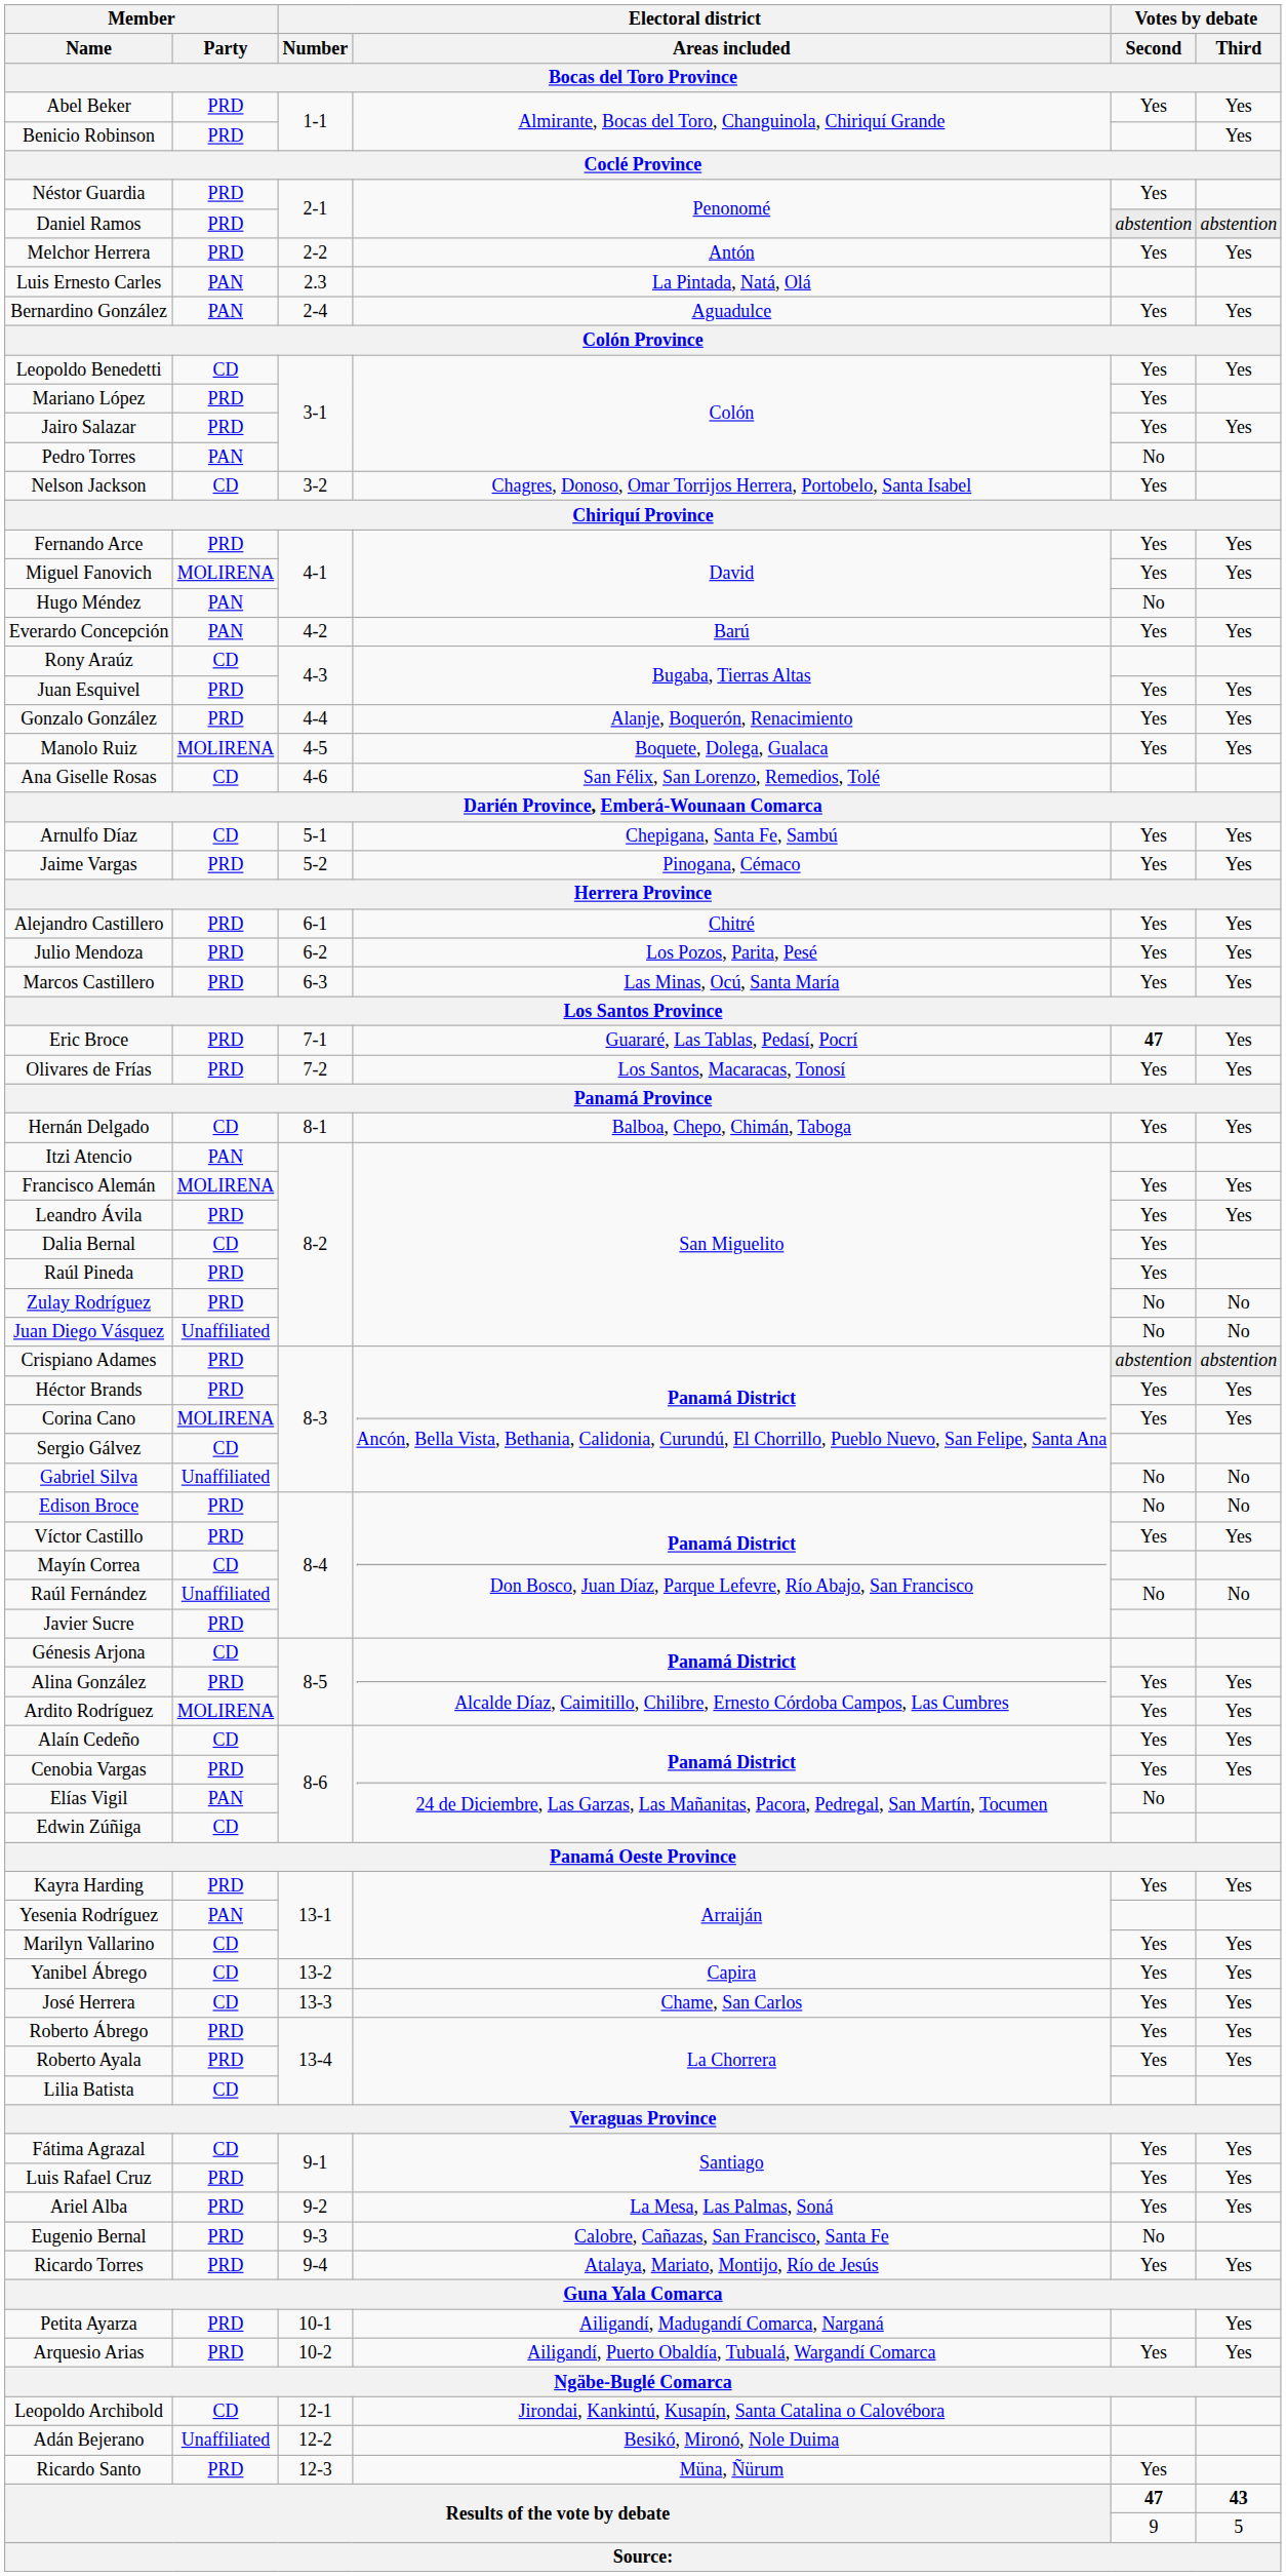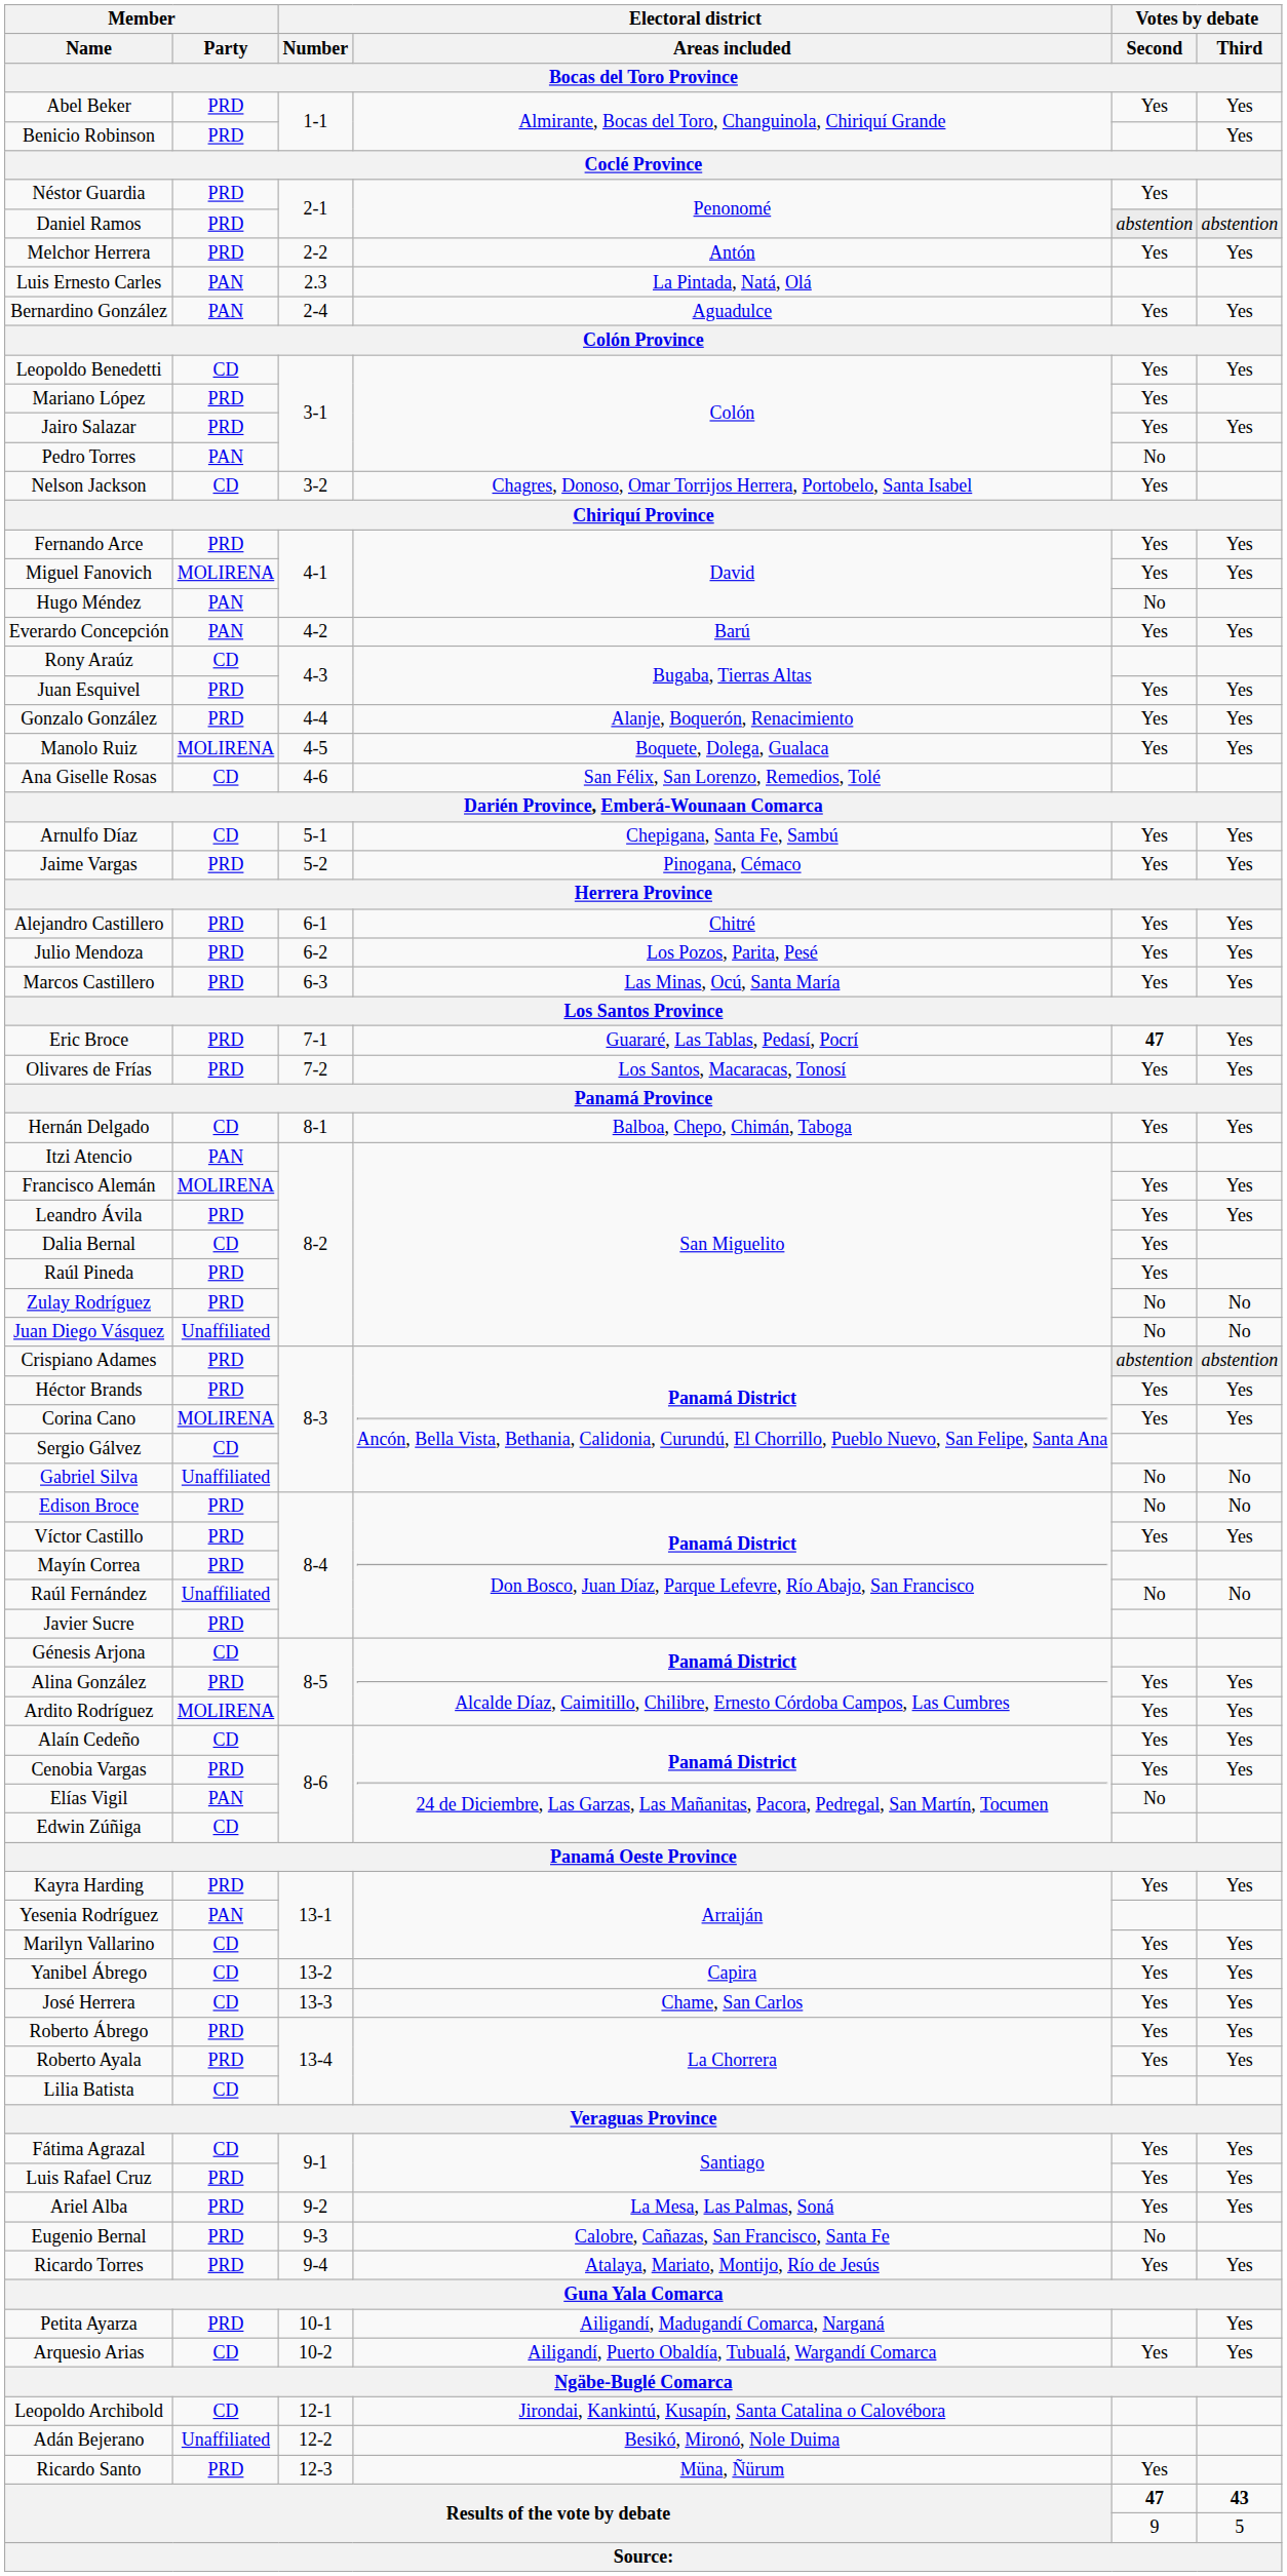Mayín Correa | Member / Party: CD -> PRD
Arquesio Arias | Member / Party: PRD -> CD
